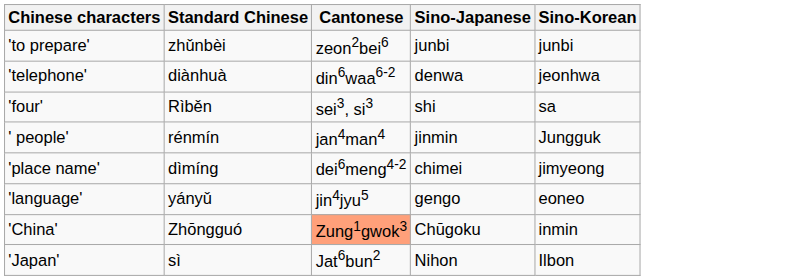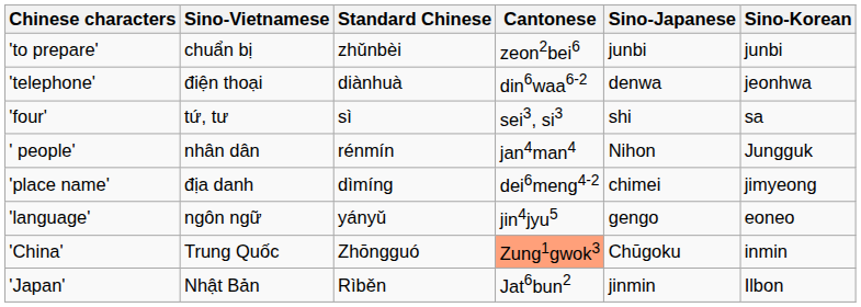+ column: Sino-Vietnamese | chuẩn bị | điện thoại | tứ, tư | nhân dân | địa danh | ngôn ngữ | Trung Quốc | Nhật Bản
'four' | Standard Chinese: Rìběn -> sì
' people' | Sino-Japanese: jinmin -> Nihon
'Japan' | Standard Chinese: sì -> Rìběn
'Japan' | Sino-Japanese: Nihon -> jinmin
